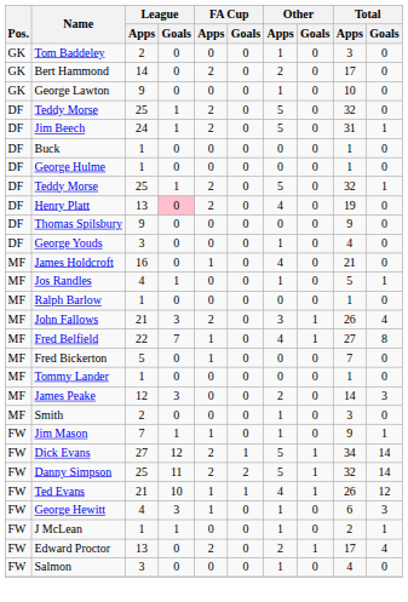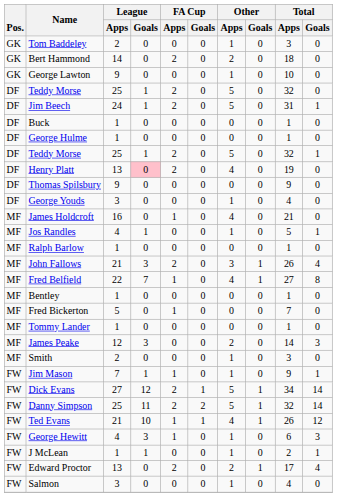Bert Hammond | Total / Apps: 17 -> 18
+ row: MF | Bentley | 1 | 0 | 0 | 0 | 0 | 0 | 1 | 0
